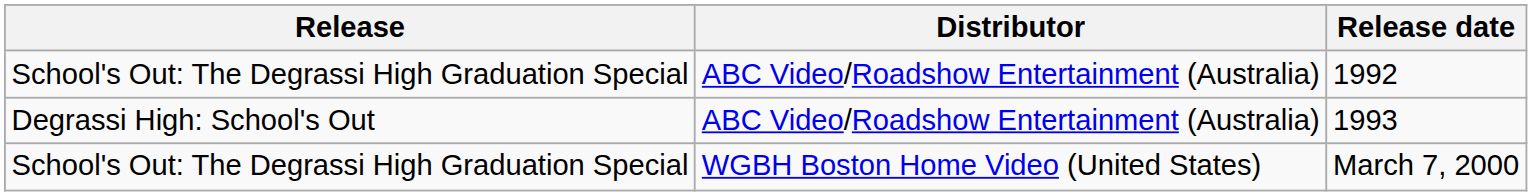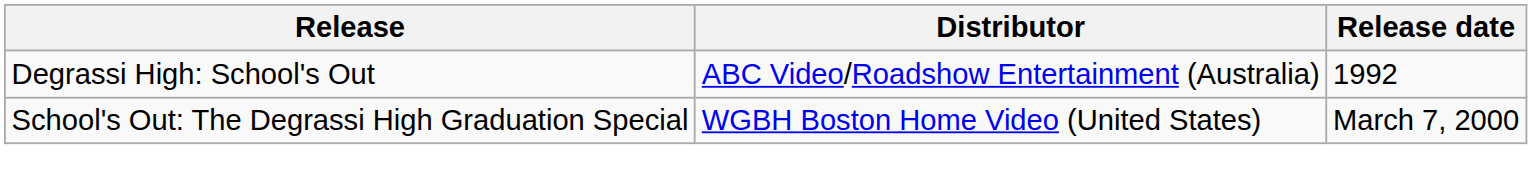1992 | Release: School's Out: The Degrassi High Graduation Special -> Degrassi High: School's Out
- row: Degrassi High: School's Out | ABC Video/Roadshow Entertainment (Australia) | 1993
